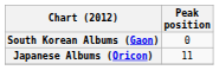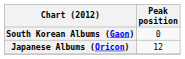Japanese Albums (Oricon) | Peak position: 11 -> 12
